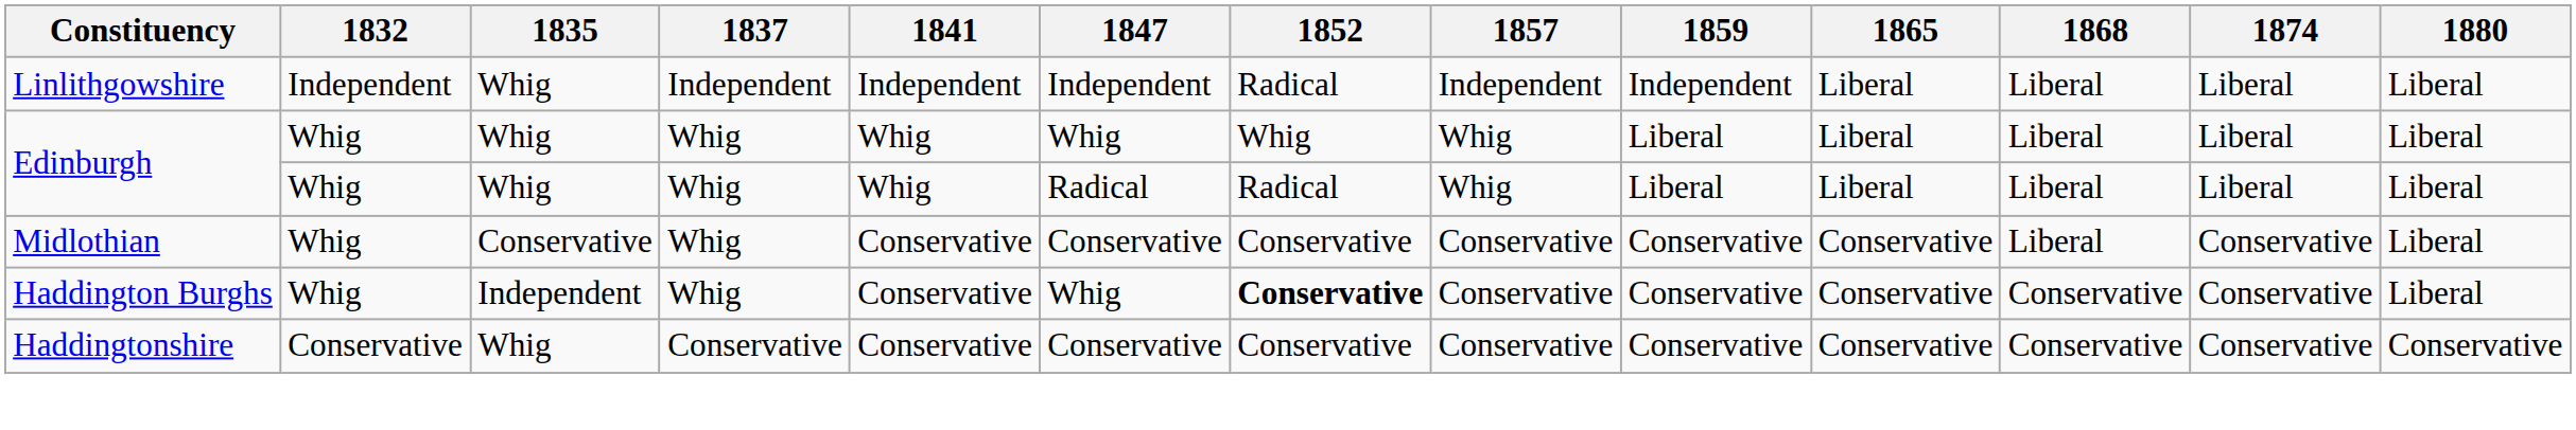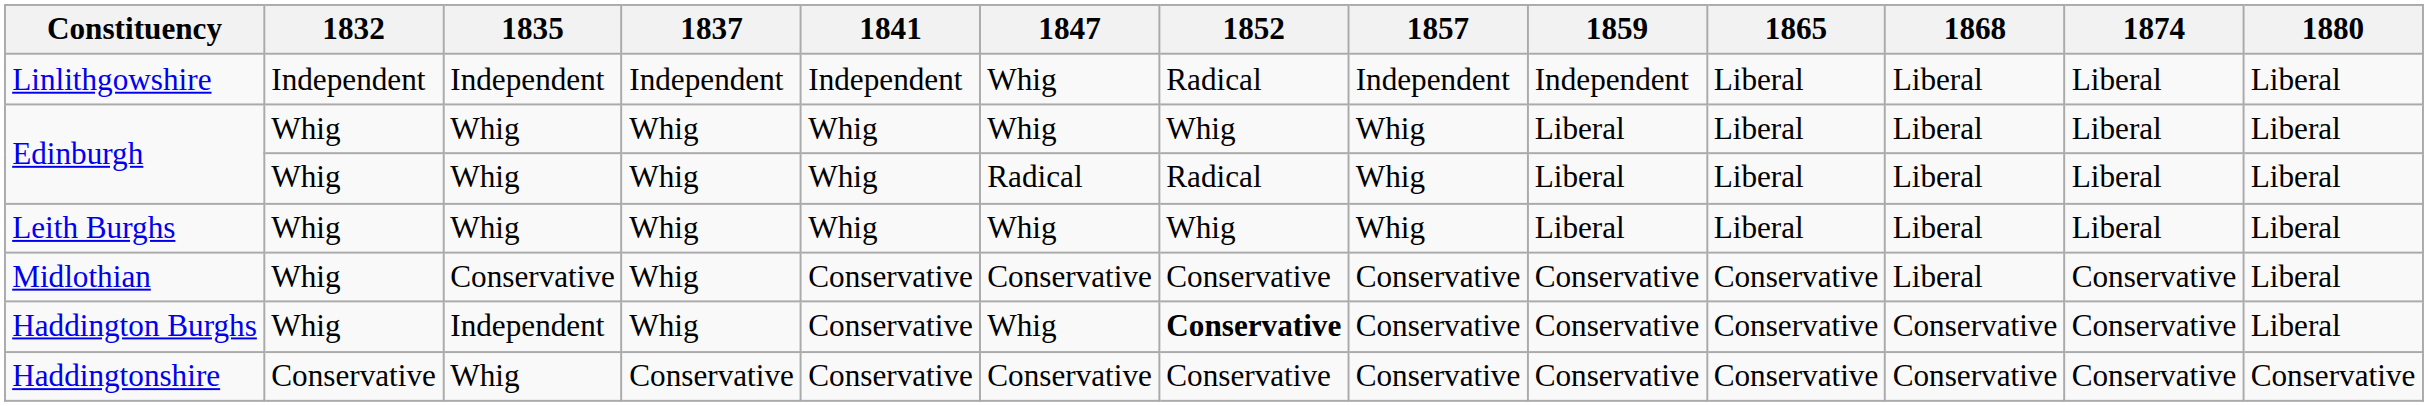Linlithgowshire | 1835: Whig -> Independent
Linlithgowshire | 1847: Independent -> Whig
+ row: Leith Burghs | Whig | Whig | Whig | Whig | Whig | Whig | Whig | Liberal | Liberal | Liberal | Liberal | Liberal
